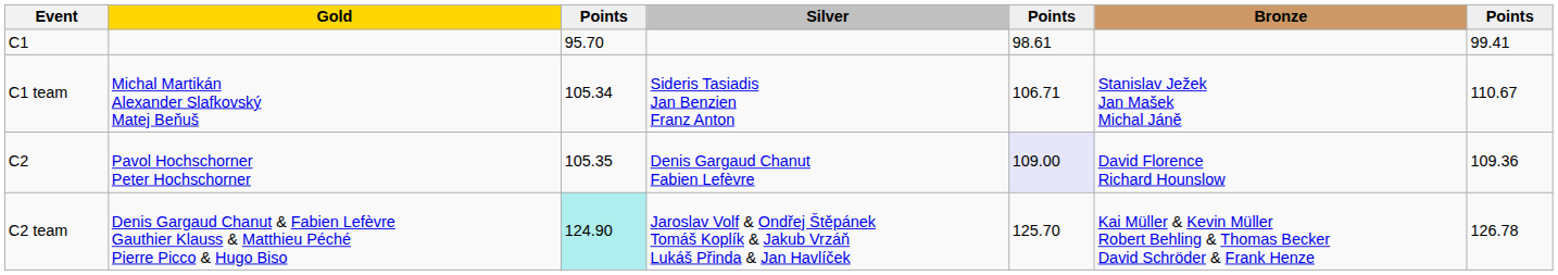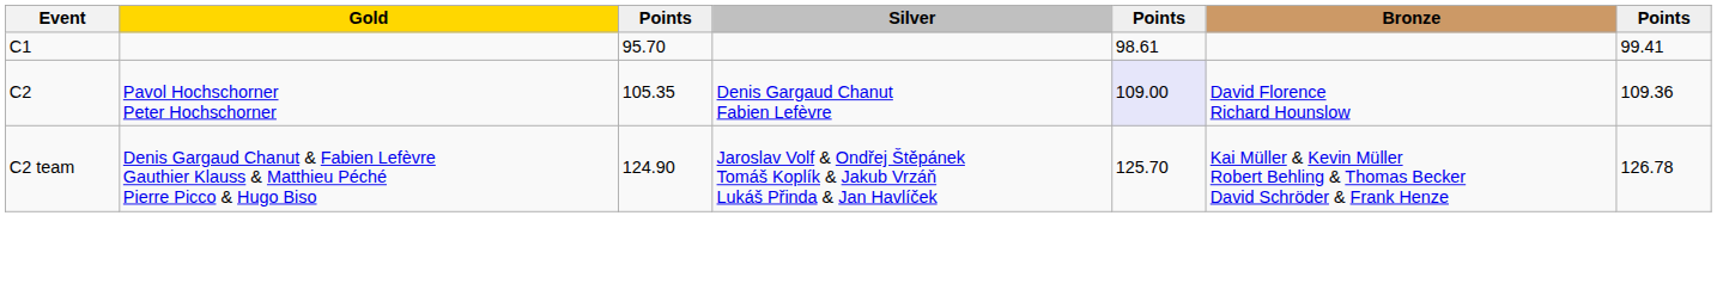- row: C1 team | Michal Martikán Alexander Slafkovský Matej Beňuš | 105.34 | Sideris Tasiadis Jan Benzien Franz Anton | 106.71 | Stanislav Ježek Jan Mašek Michal Jáně | 110.67
C2 team | column 3: paleturquoise background -> no background
